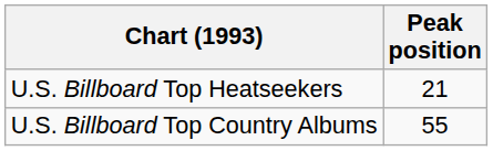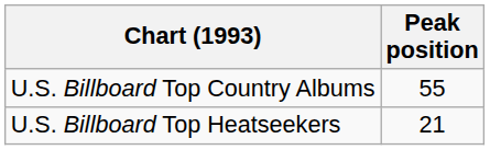rows swapped: U.S. Billboard Top Country Albums <-> U.S. Billboard Top Heatseekers
